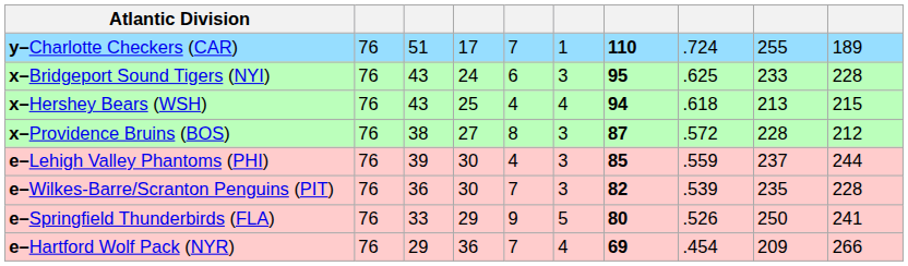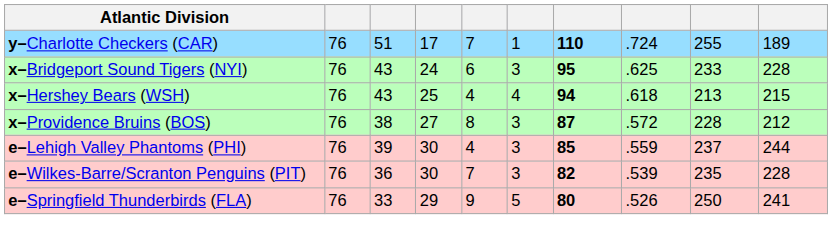- row: e–Hartford Wolf Pack (NYR) | 76 | 29 | 36 | 7 | 4 | 69 | .454 | 209 | 266
